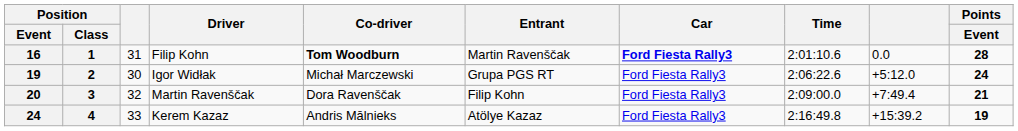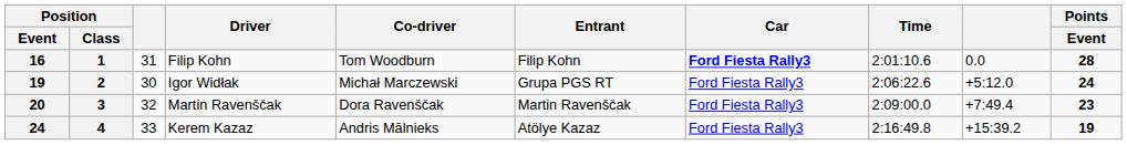16 | Co-driver: bold -> normal
16 | Entrant: Martin Ravenščak -> Filip Kohn
20 | Entrant: Filip Kohn -> Martin Ravenščak
20 | Points / Event: 21 -> 23
